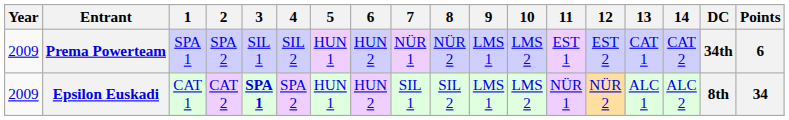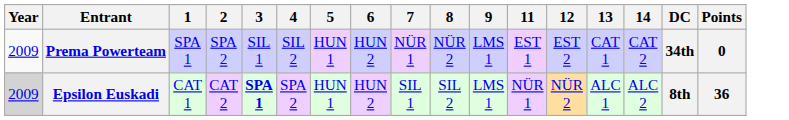- column: 10 | LMS 2 | LMS 2
Prema Powerteam | Points: 6 -> 0
Epsilon Euskadi | Year: no background -> lightgrey background
Epsilon Euskadi | Points: 34 -> 36
